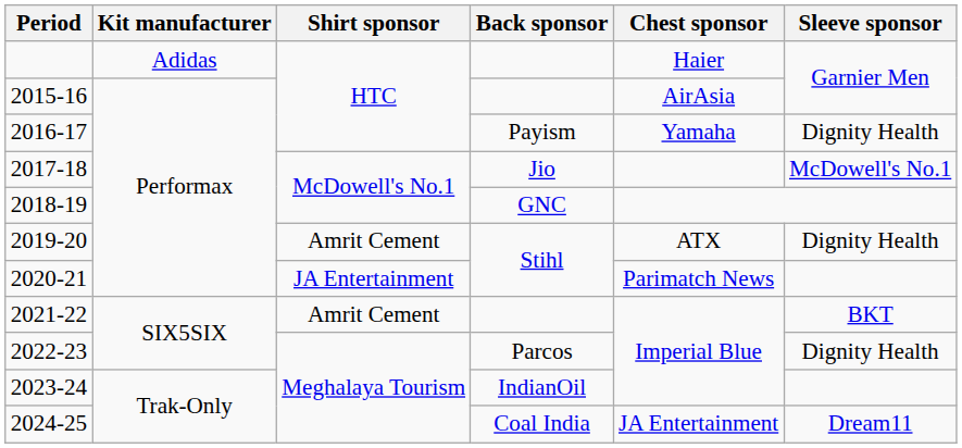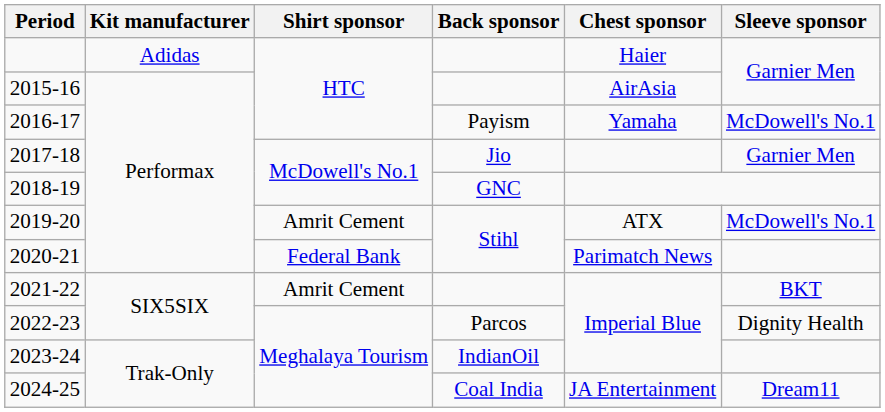2016-17 | Sleeve sponsor: Dignity Health -> McDowell's No.1
2017-18 | Sleeve sponsor: McDowell's No.1 -> Garnier Men
2019-20 | Sleeve sponsor: Dignity Health -> McDowell's No.1
2020-21 | Shirt sponsor: JA Entertainment -> Federal Bank
